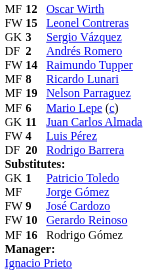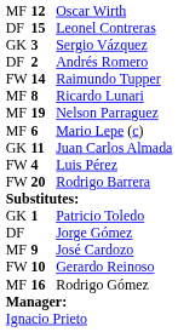Leonel Contreras | column 1: FW -> DF
Rodrigo Barrera | column 1: DF -> FW
Jorge Gómez | column 1: MF -> DF
José Cardozo | column 1: FW -> MF
